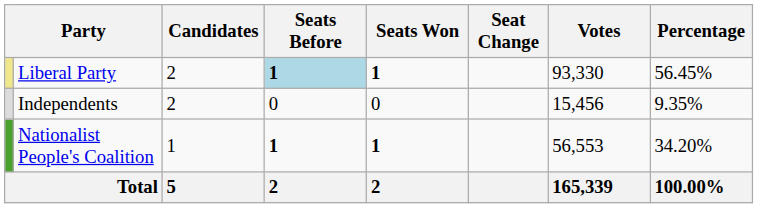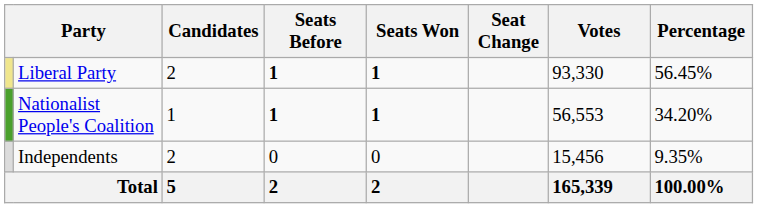Liberal Party | Seats Before: lightblue background -> no background
rows swapped: Nationalist People's Coalition <-> Independents
